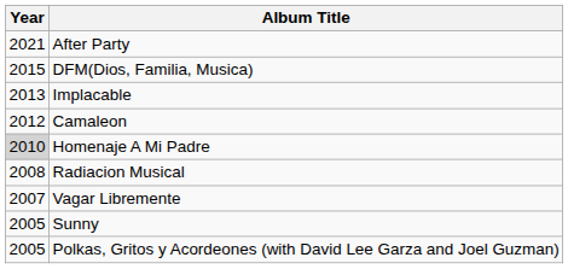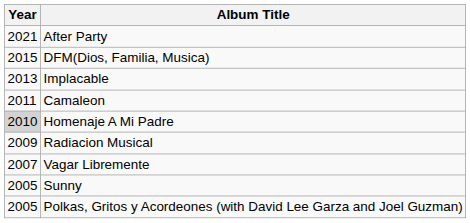Camaleon | Year: 2012 -> 2011
Radiacion Musical | Year: 2008 -> 2009
